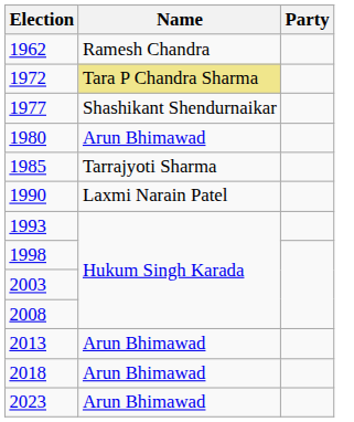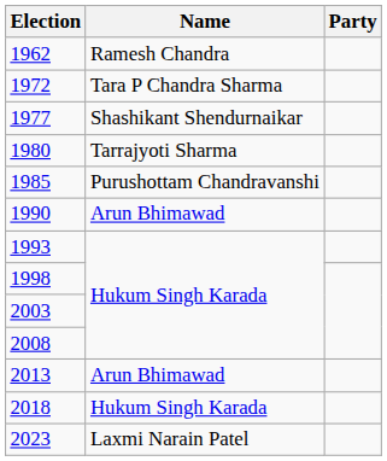1972 | Name: khaki background -> no background
1980 | Name: Arun Bhimawad -> Tarrajyoti Sharma
1985 | Name: Tarrajyoti Sharma -> Purushottam Chandravanshi
1990 | Name: Laxmi Narain Patel -> Arun Bhimawad
2018 | Name: Arun Bhimawad -> Hukum Singh Karada
2023 | Name: Arun Bhimawad -> Laxmi Narain Patel
